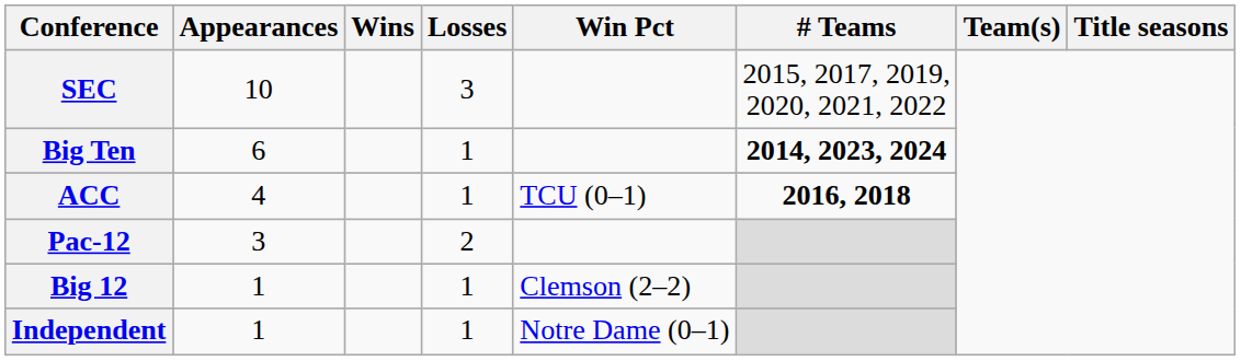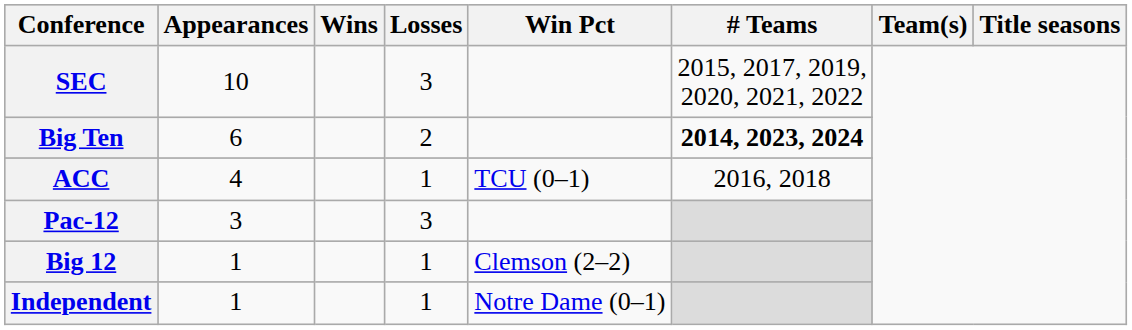Big Ten | Losses: 1 -> 2
ACC | # Teams: bold -> normal
Pac-12 | Losses: 2 -> 3
